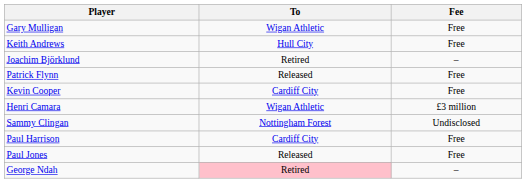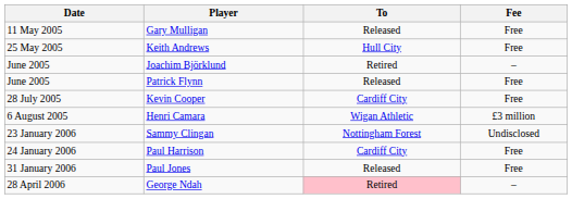+ column: Date | 11 May 2005 | 25 May 2005 | June 2005 | June 2005 | 28 July 2005 | 6 August 2005 | 23 January 2006 | 24 January 2006 | 31 January 2006 | 28 April 2006
Gary Mulligan | To: Wigan Athletic -> Released
